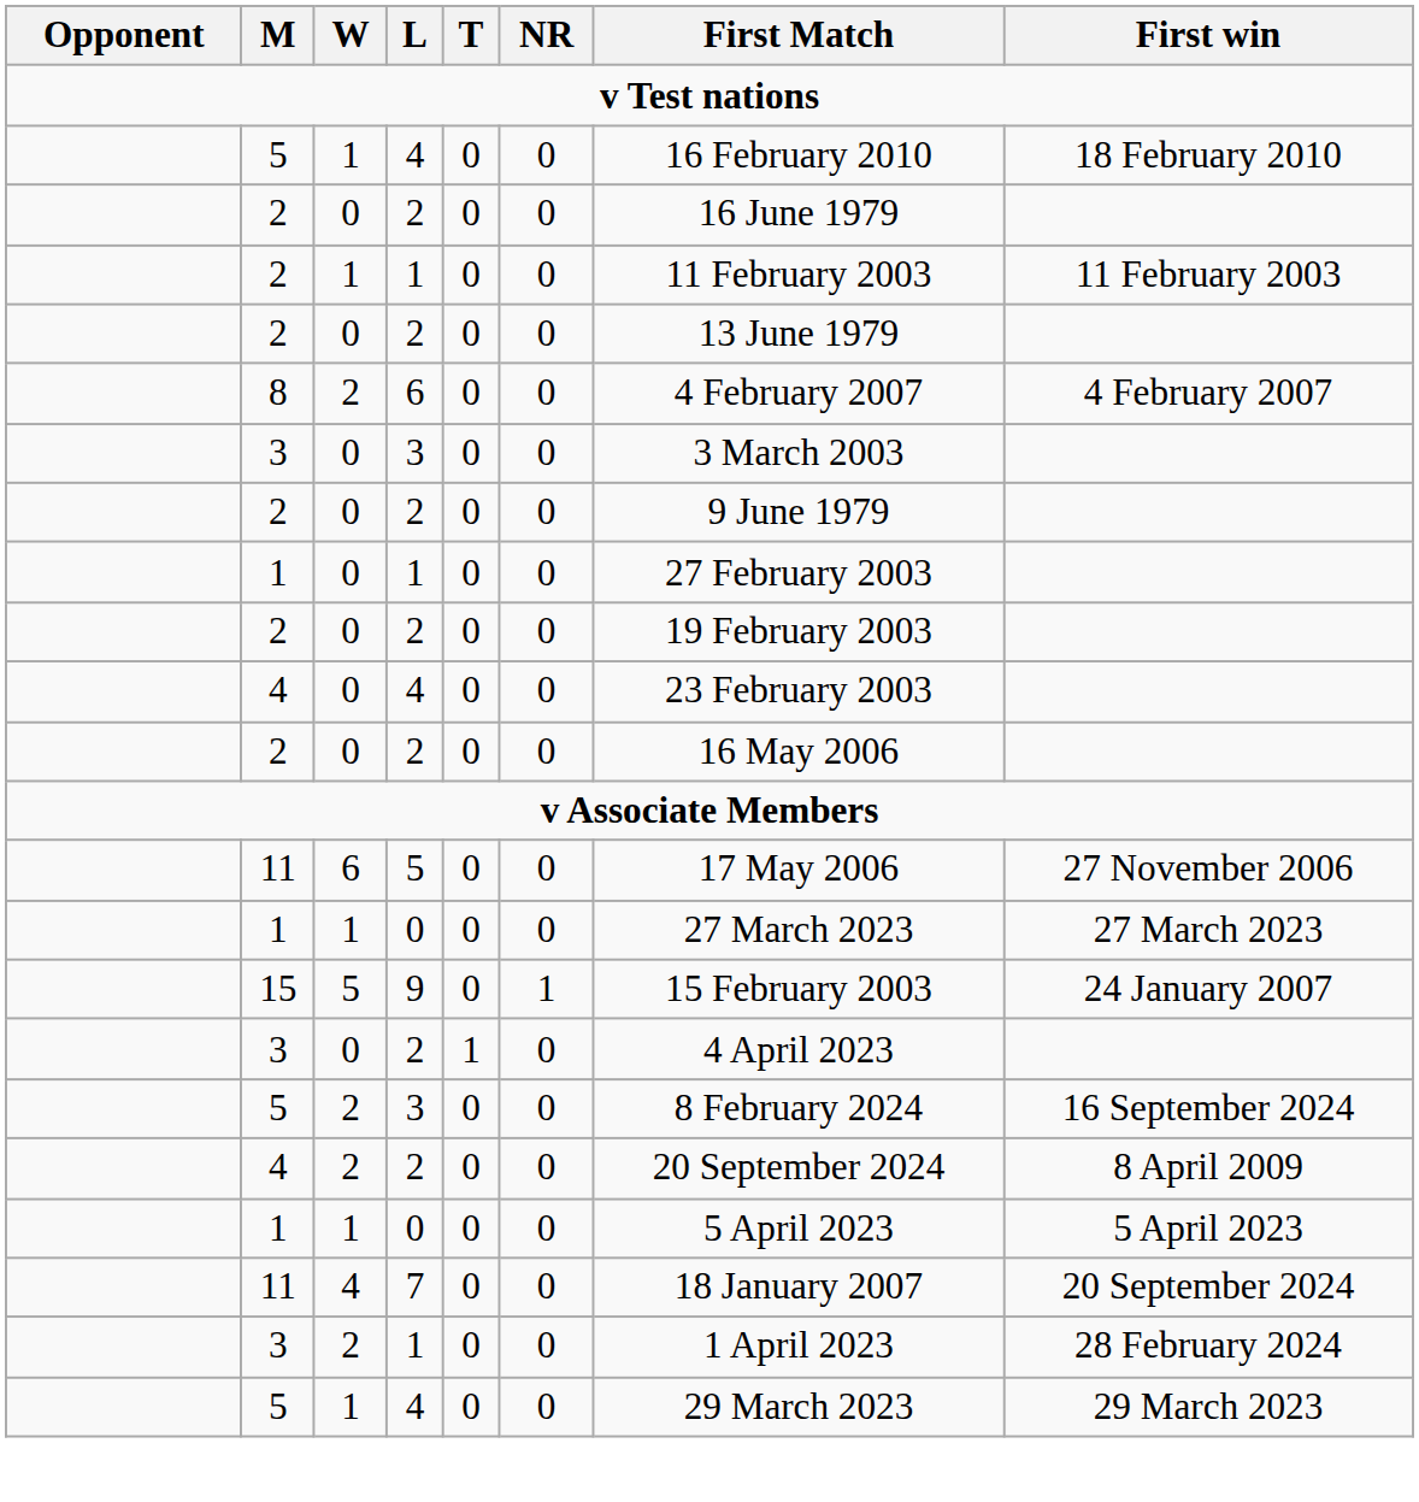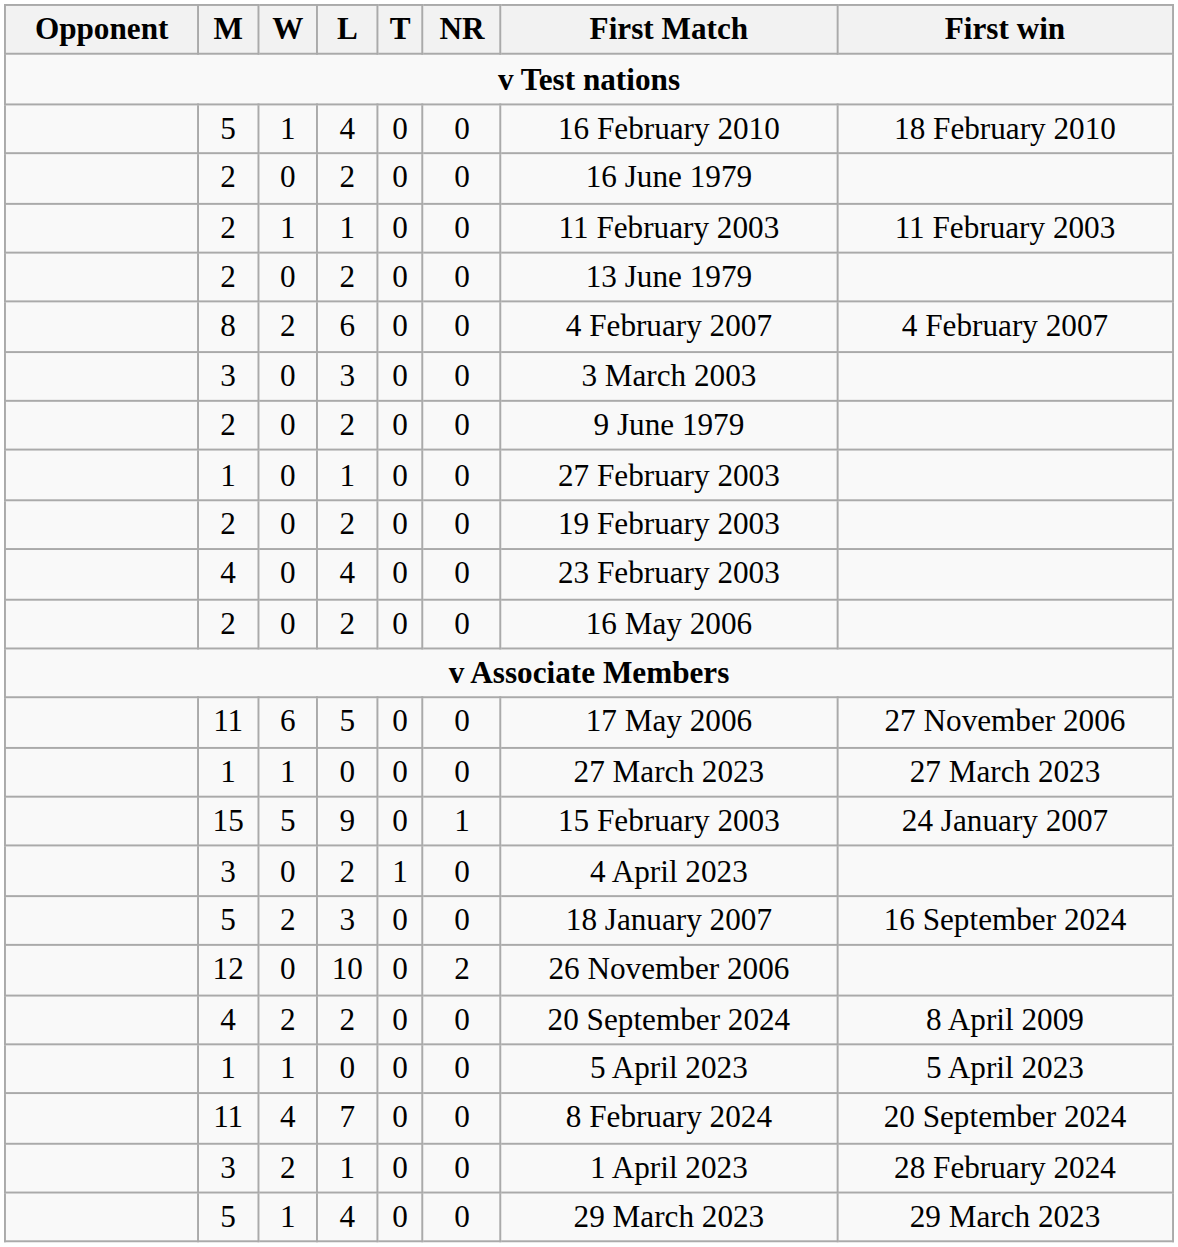5 / 3 | First Match: 8 February 2024 -> 18 January 2007
+ row: 12 | 0 | 10 | 0 | 2 | 26 November 2006
7 | First Match: 18 January 2007 -> 8 February 2024
